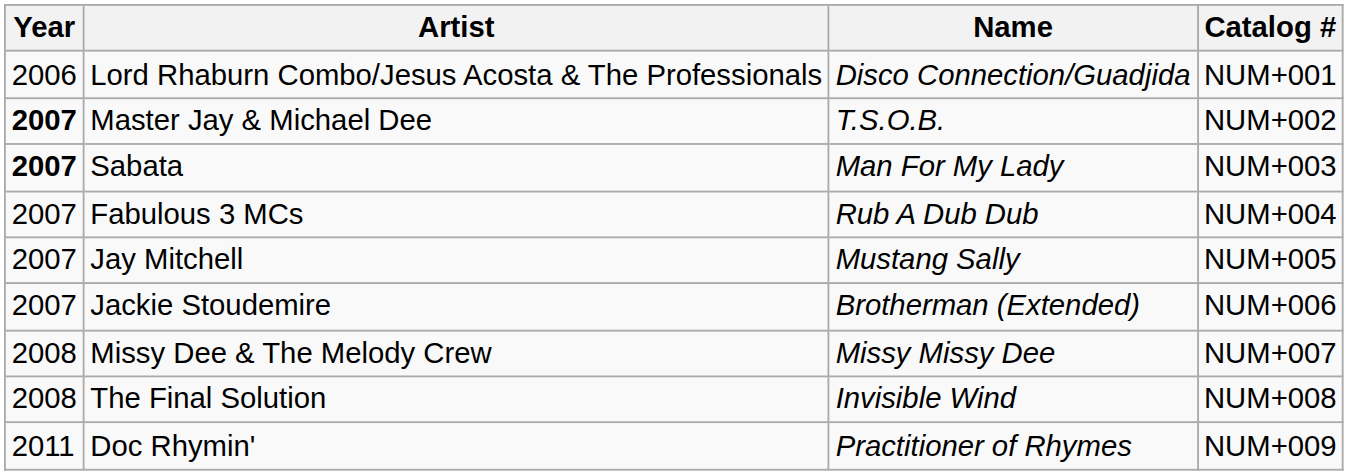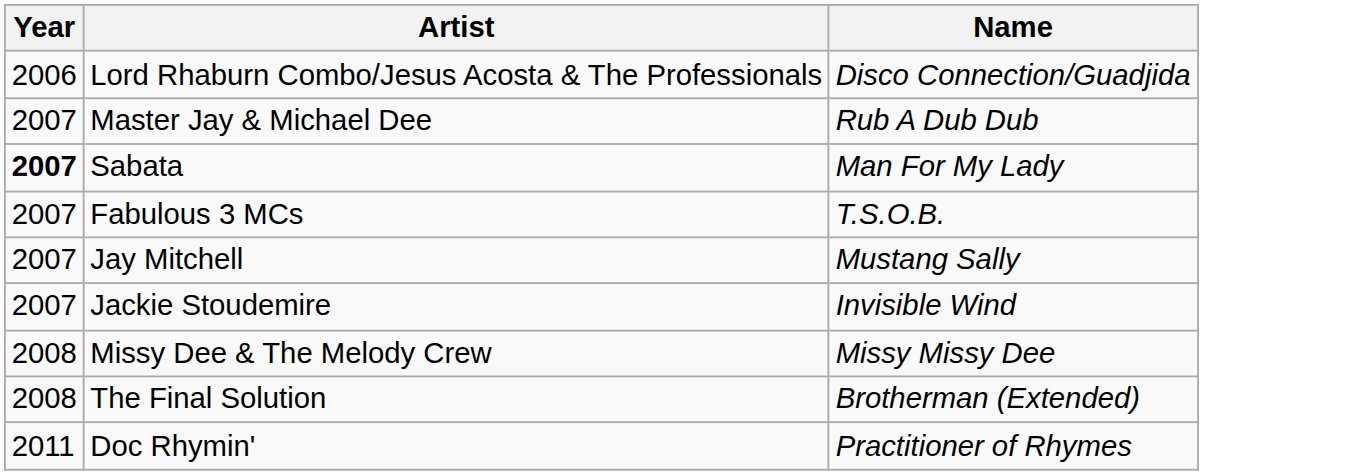- column: Catalog # | NUM+001 | NUM+002 | NUM+003 | NUM+004 | NUM+005 | NUM+006 | NUM+007 | NUM+008 | NUM+009
Master Jay & Michael Dee | Year: bold -> normal
Master Jay & Michael Dee | Name: T.S.O.B. -> Rub A Dub Dub
Fabulous 3 MCs | Name: Rub A Dub Dub -> T.S.O.B.
Jackie Stoudemire | Name: Brotherman (Extended) -> Invisible Wind
The Final Solution | Name: Invisible Wind -> Brotherman (Extended)
